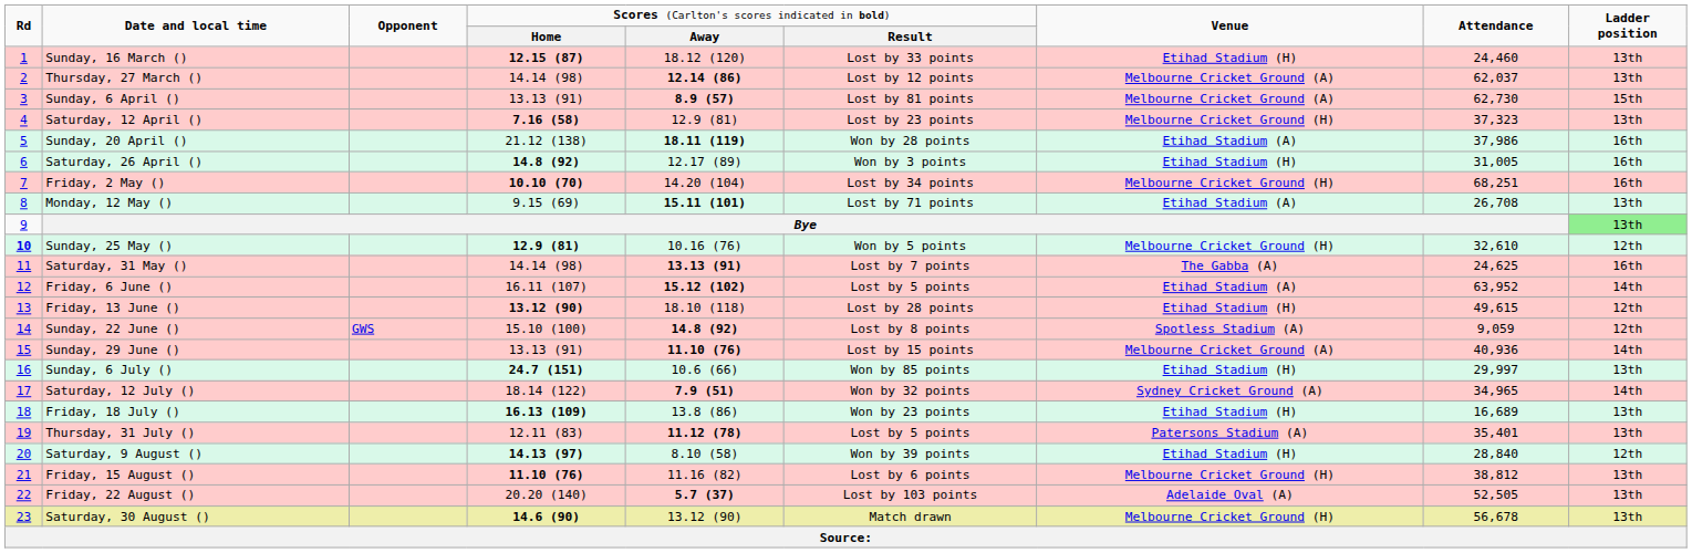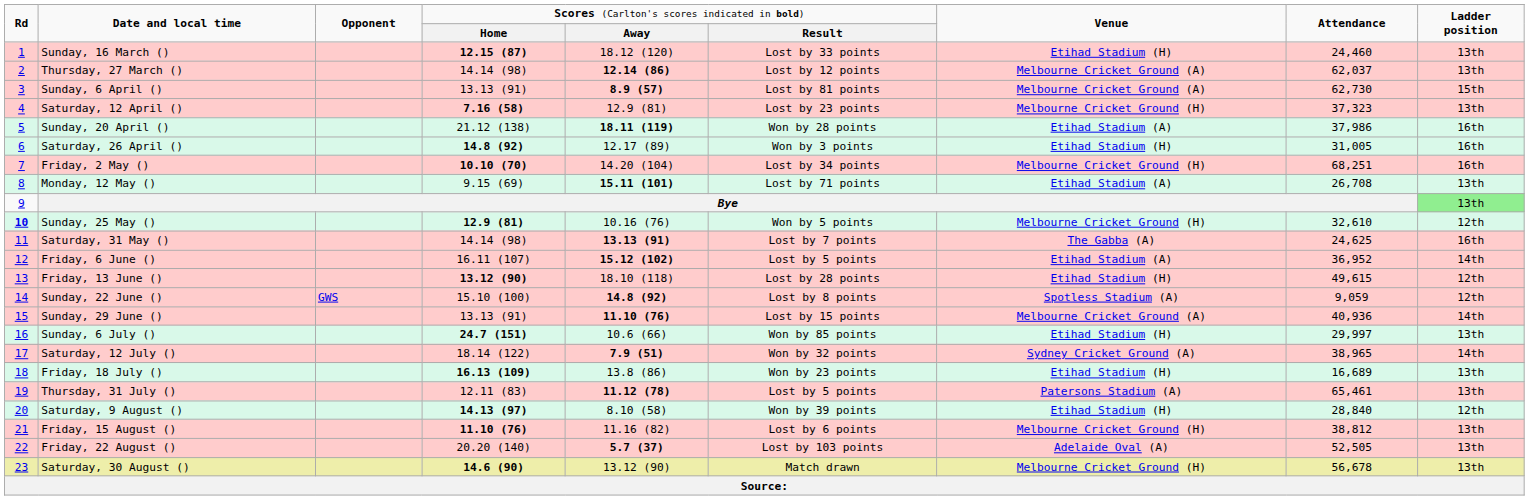Friday, 6 June () | column 8: 63,952 -> 36,952
Saturday, 12 July () | column 8: 34,965 -> 38,965
Thursday, 31 July () | column 8: 35,401 -> 65,461
